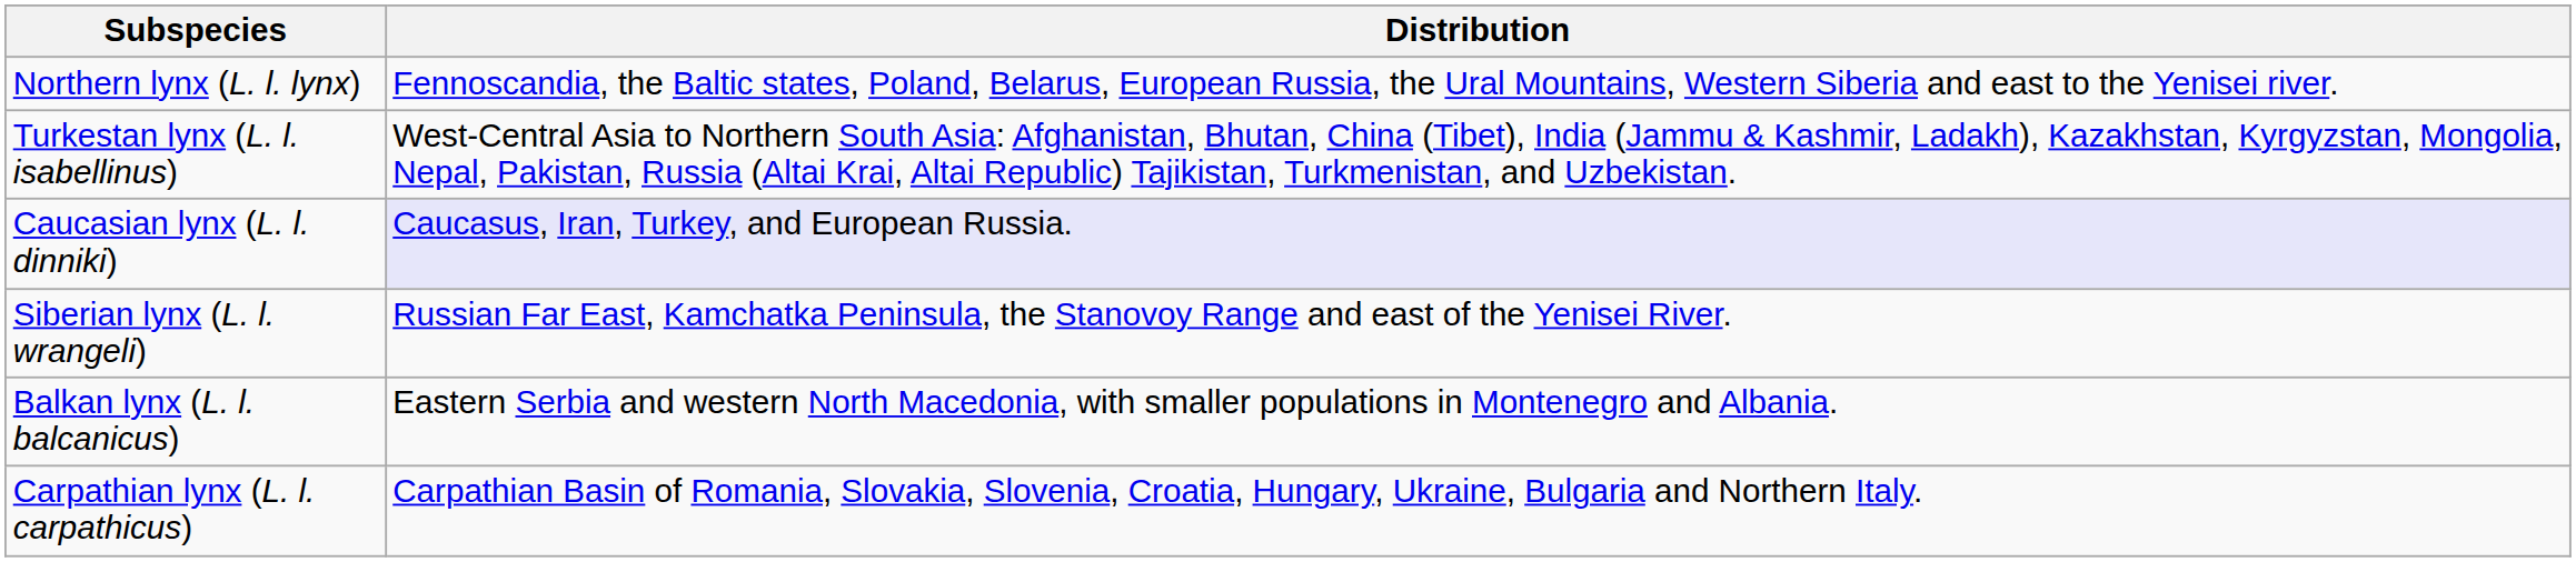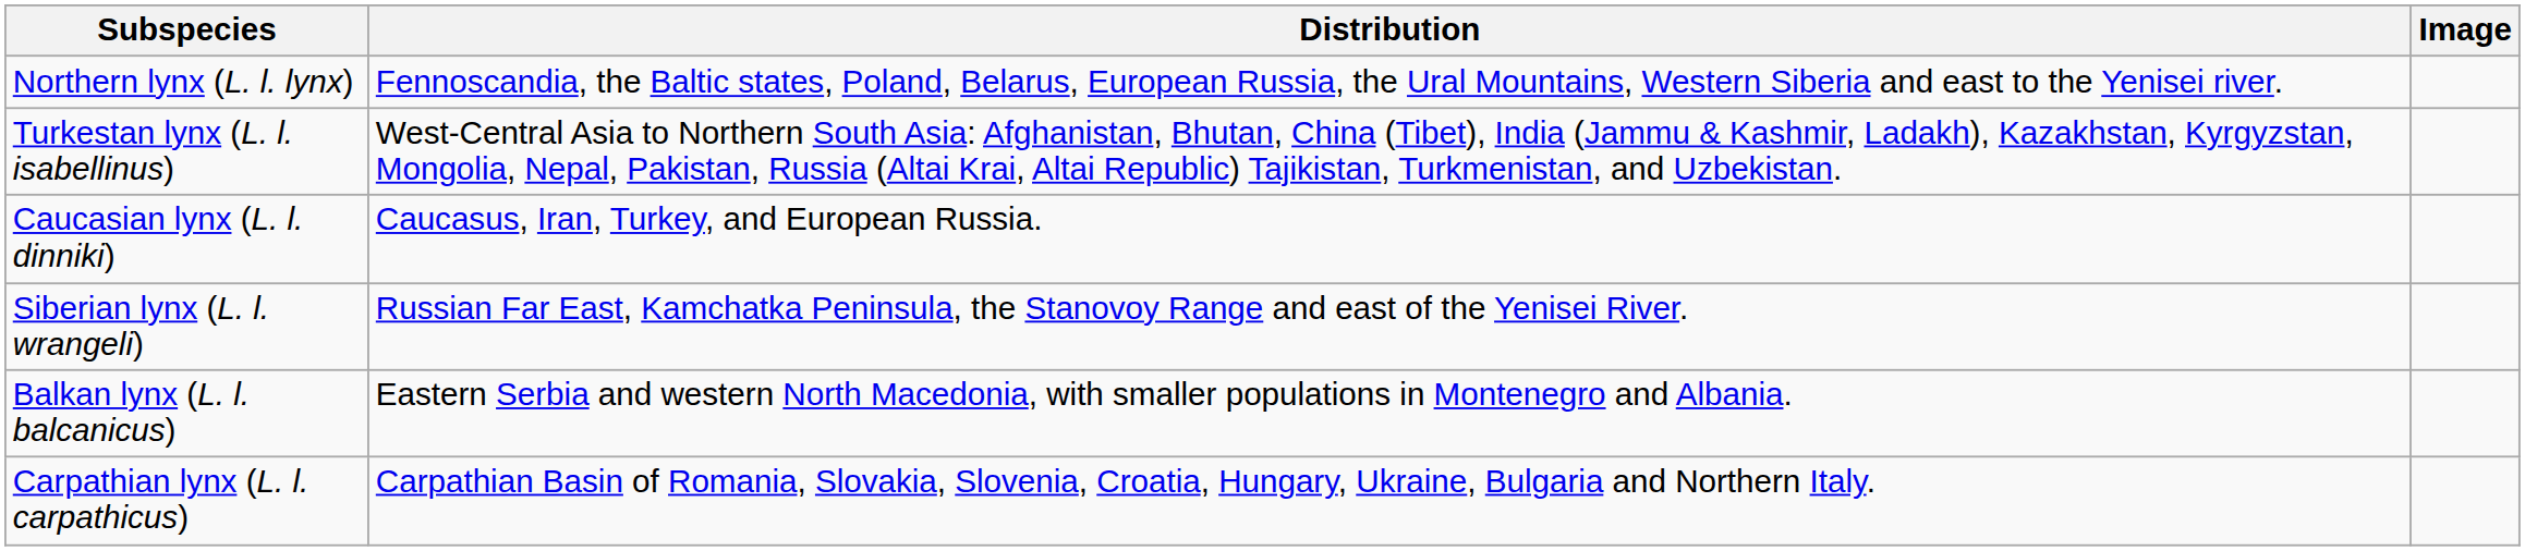+ column: Image
Caucasian lynx (L. l. dinniki) | Distribution: lavender background -> no background
